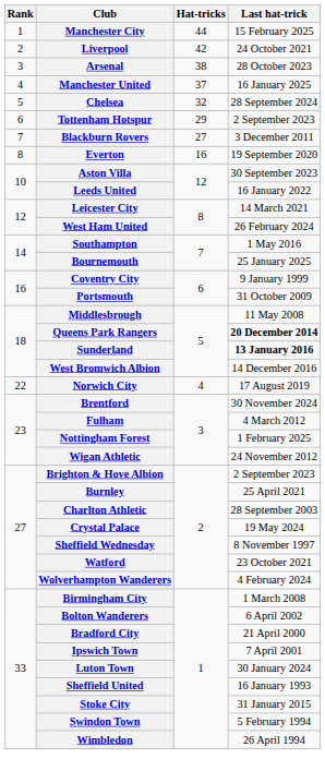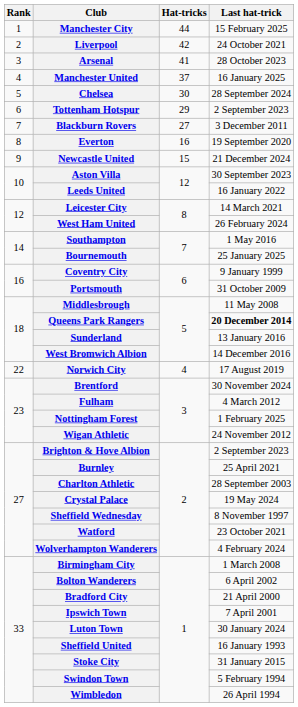Arsenal | Hat-tricks: 38 -> 41
Chelsea | Hat-tricks: 32 -> 30
+ row: 9 | Newcastle United | 15 | 21 December 2024
Sunderland | Last hat-trick: bold -> normal
